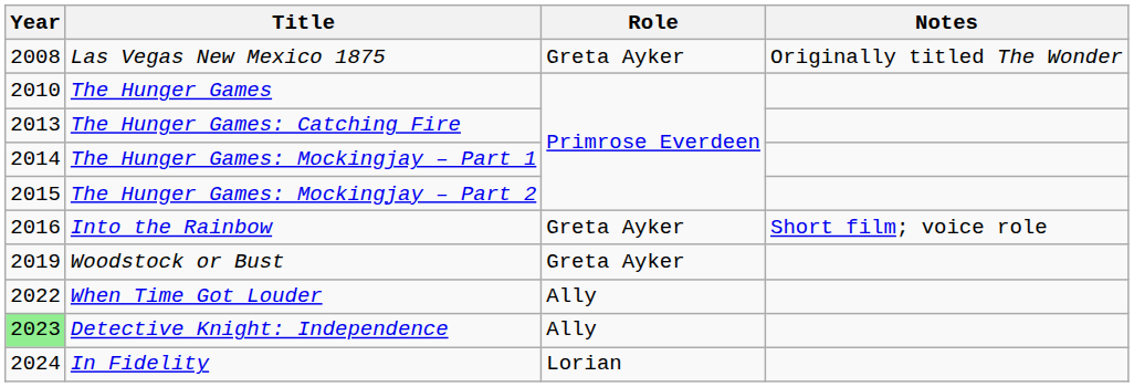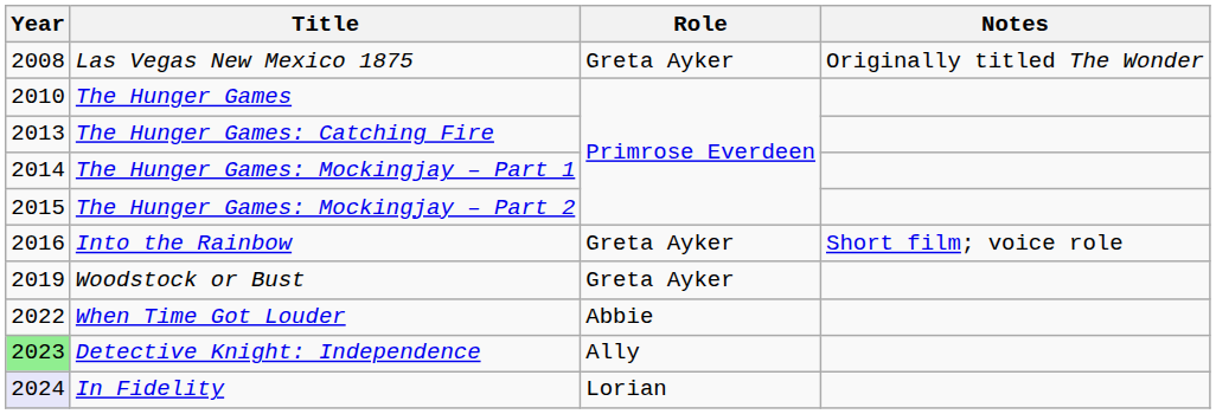When Time Got Louder | Role: Ally -> Abbie
In Fidelity | Year: no background -> lavender background
